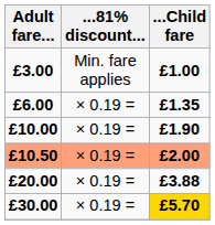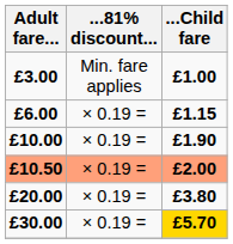£6.00 | ...Child fare: £1.35 -> £1.15
£20.00 | ...Child fare: £3.88 -> £3.80
